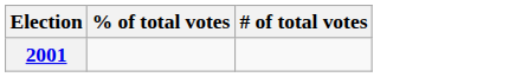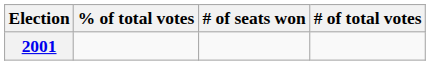+ column: # of seats won
